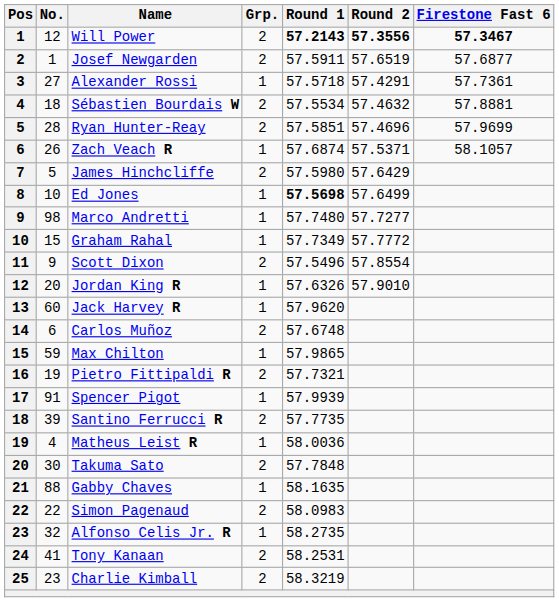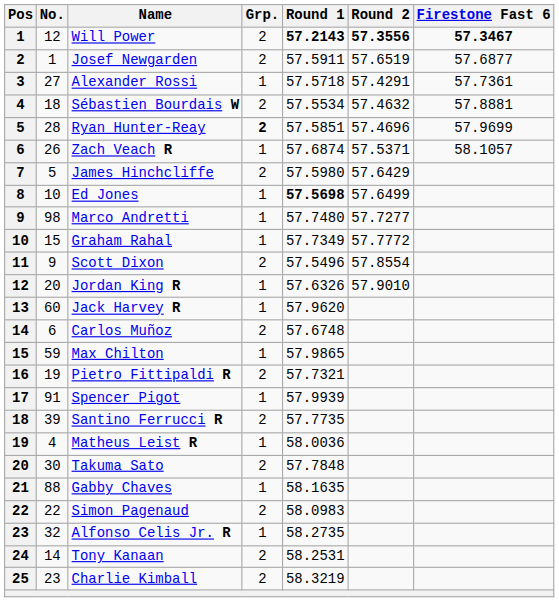Ryan Hunter-Reay | Grp.: normal -> bold
Tony Kanaan | No.: 41 -> 14
